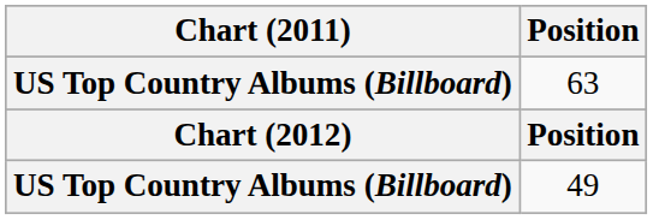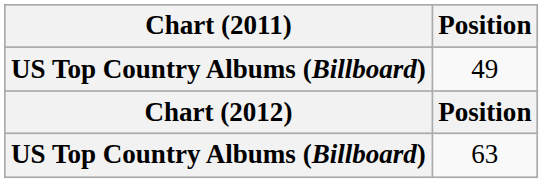rows swapped: 63 <-> 49
